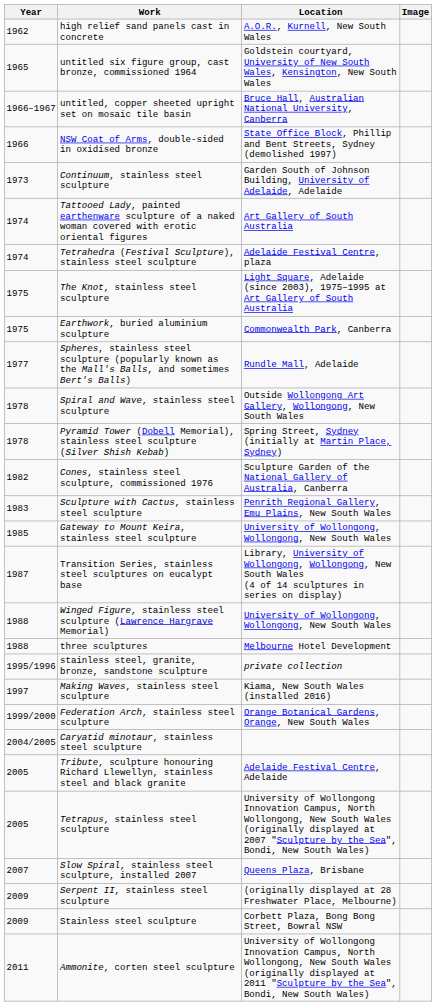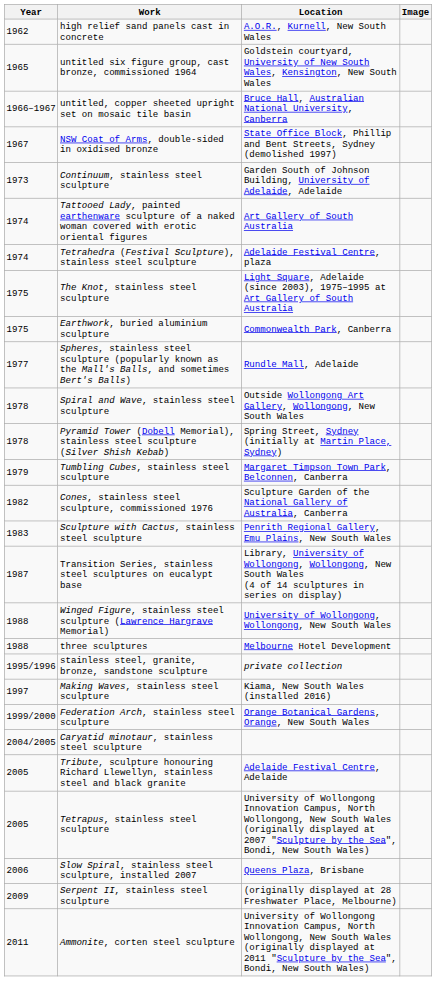NSW Coat of Arms, double-sided in oxidised bronze | Year: 1966 -> 1967
+ row: 1979 | Tumbling Cubes, stainless steel sculpture | Margaret Timpson Town Park, Belconnen, Canberra
- row: 1985 | Gateway to Mount Keira, stainless steel sculpture | University of Wollongong, Wollongong, New South Wales
Slow Spiral, stainless steel sculpture, installed 2007 | Year: 2007 -> 2006
- row: 2009 | Stainless steel sculpture | Corbett Plaza, Bong Bong Street, Bowral NSW
